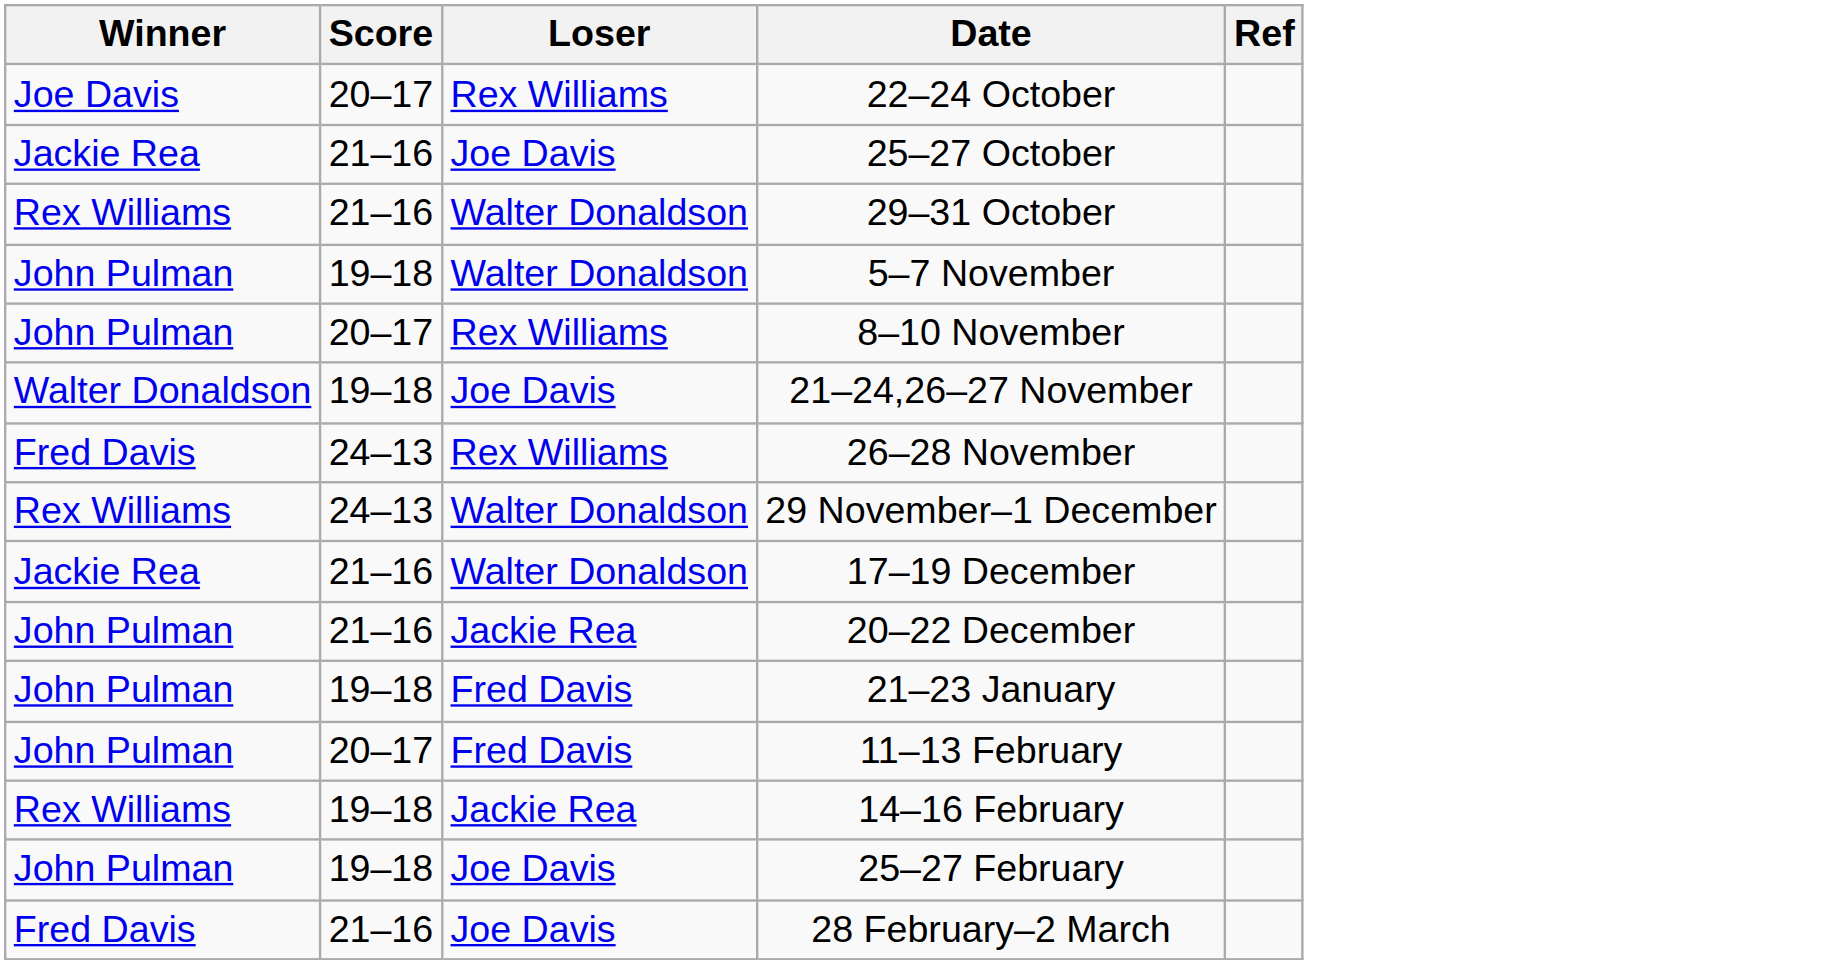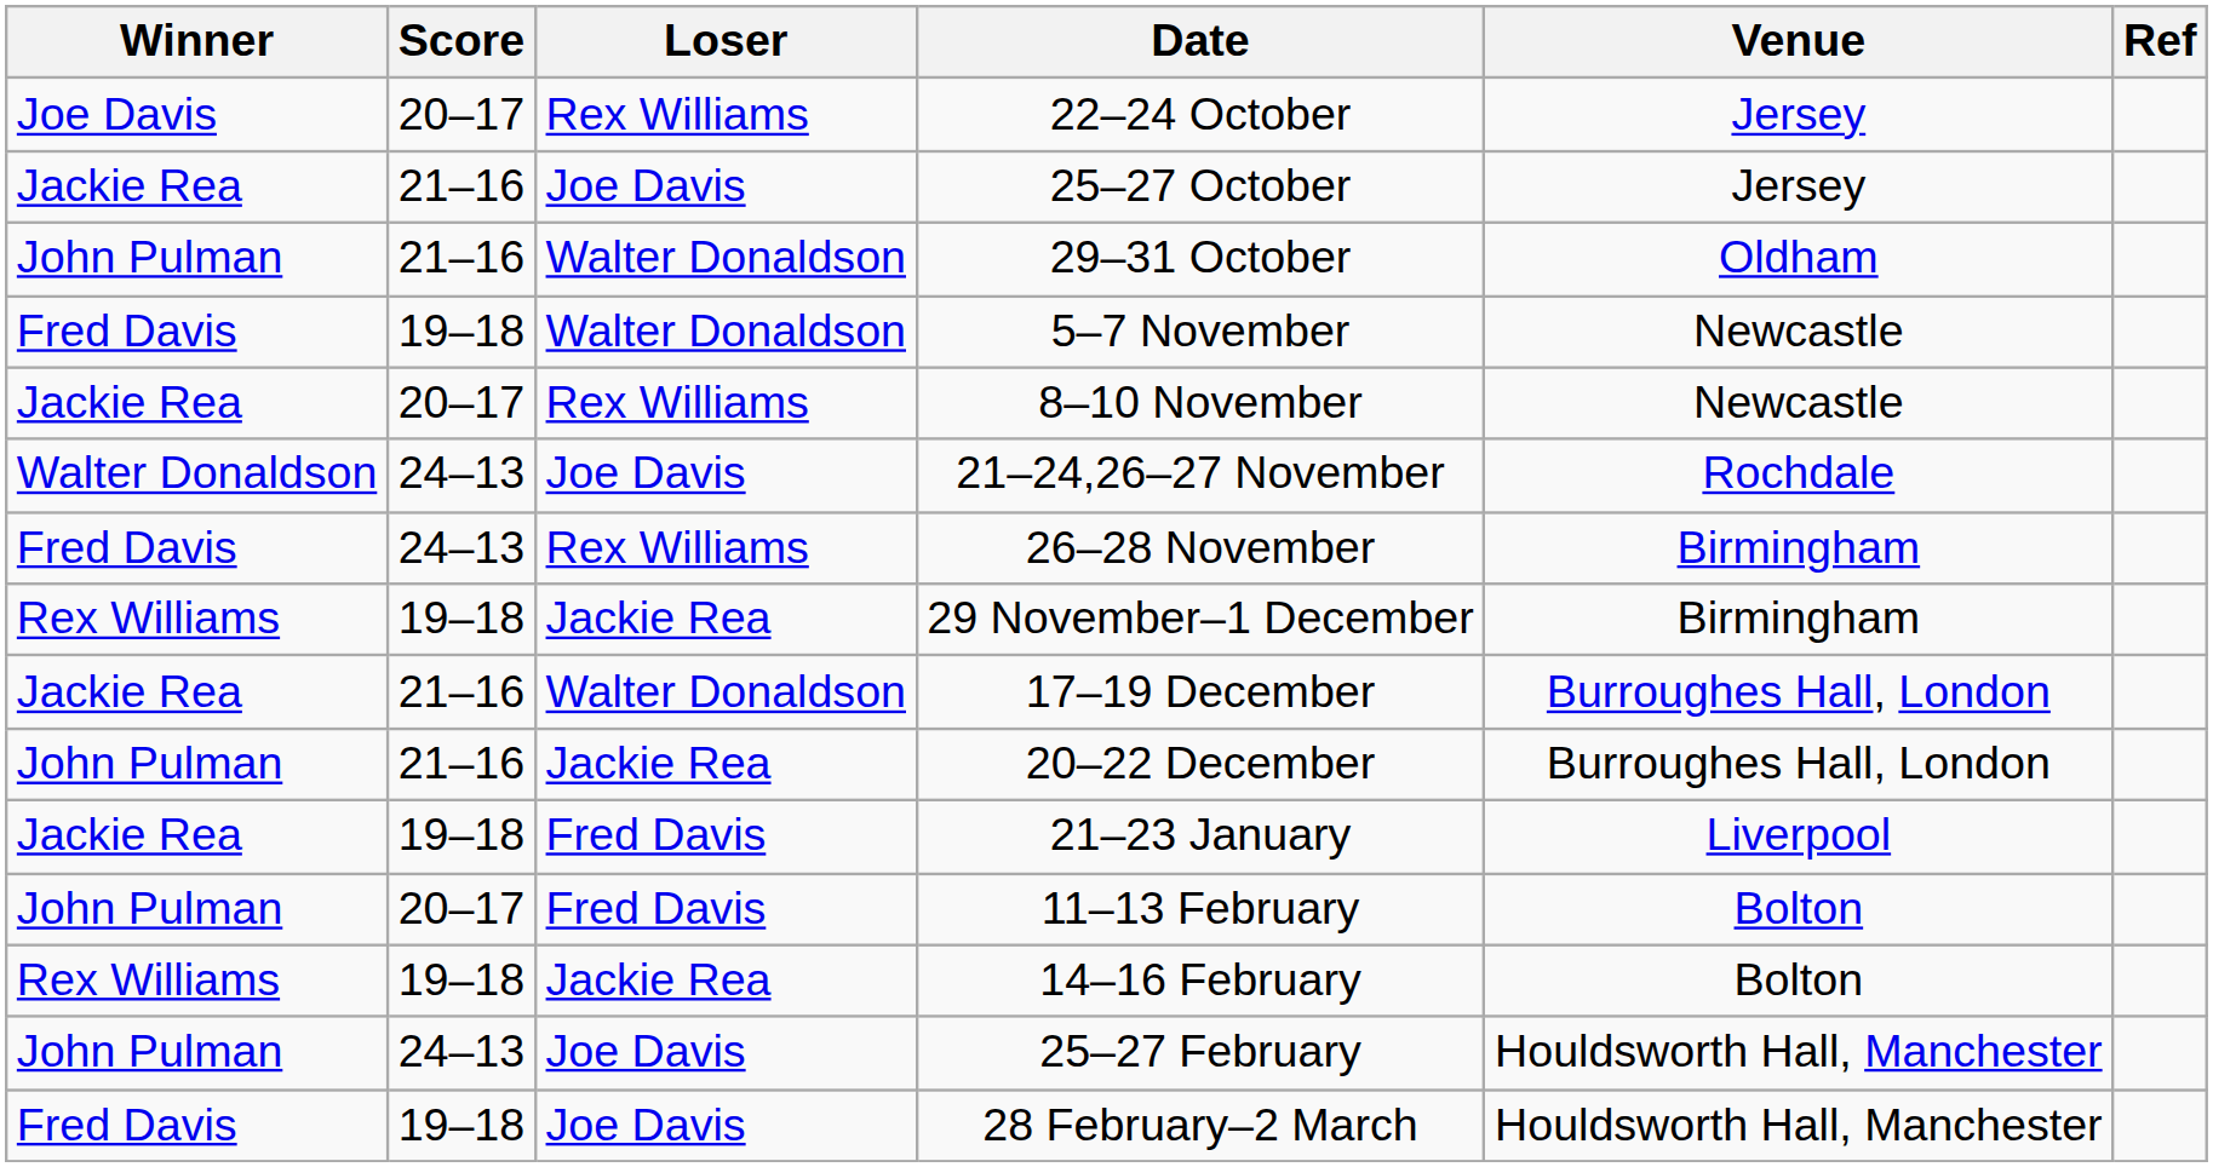+ column: Venue | Jersey | Jersey | Oldham | Newcastle | Newcastle | Rochdale | Birmingham | Birmingham | Burroughes Hall, London | Burroughes Hall, London | Liverpool | Bolton | Bolton | Houldsworth Hall, Manchester | Houldsworth Hall, Manchester
29–31 October | Winner: Rex Williams -> John Pulman
5–7 November | Winner: John Pulman -> Fred Davis
8–10 November | Winner: John Pulman -> Jackie Rea
21–24,26–27 November | Score: 19–18 -> 24–13
29 November–1 December | Score: 24–13 -> 19–18
29 November–1 December | Loser: Walter Donaldson -> Jackie Rea
21–23 January | Winner: John Pulman -> Jackie Rea
25–27 February | Score: 19–18 -> 24–13
28 February–2 March | Score: 21–16 -> 19–18
